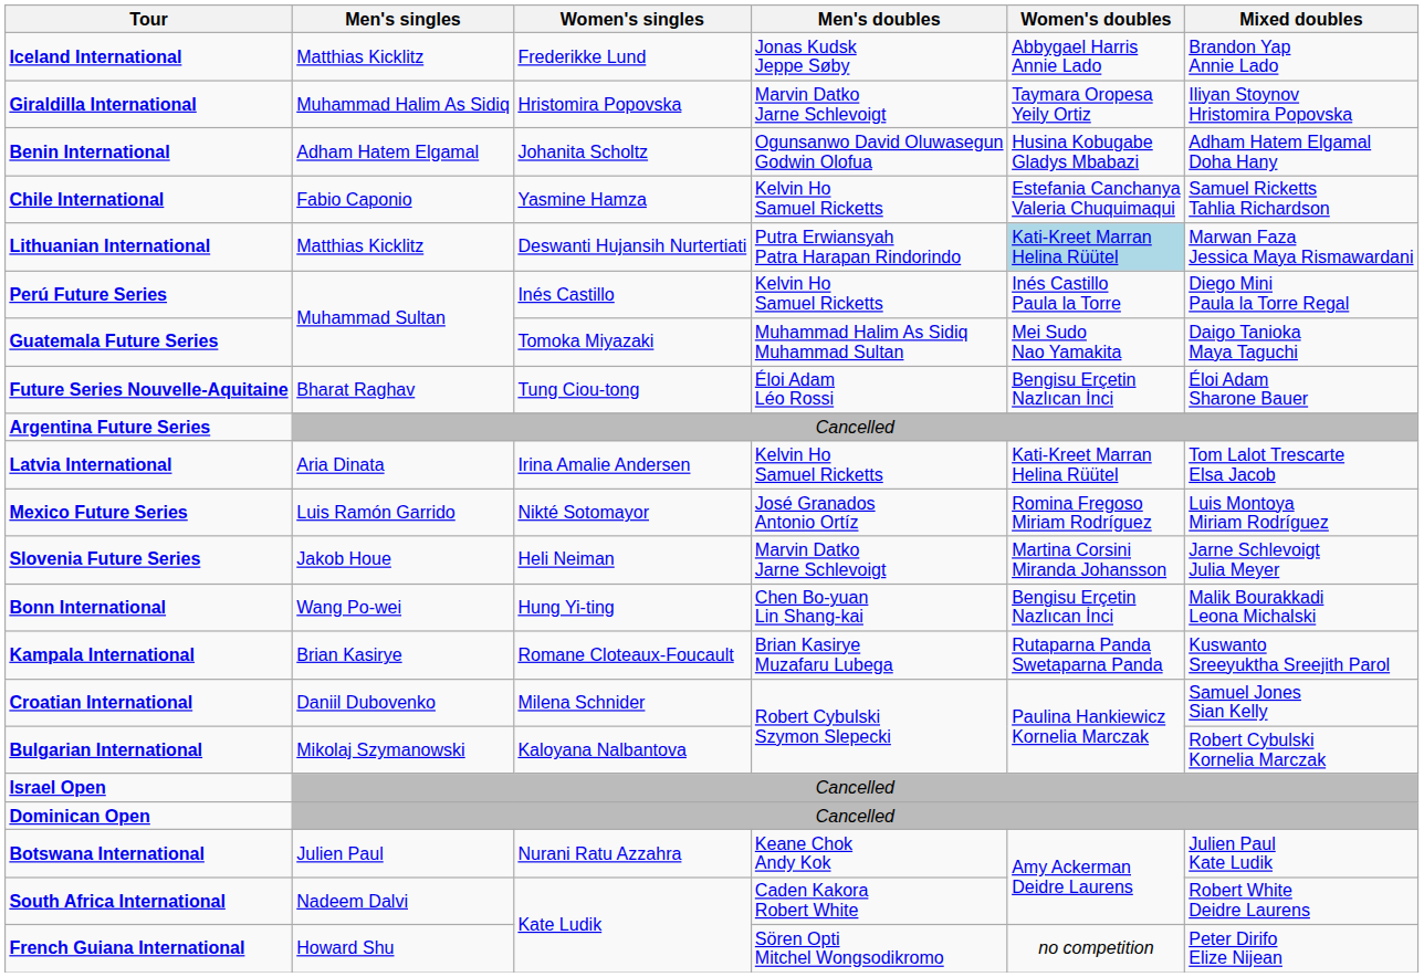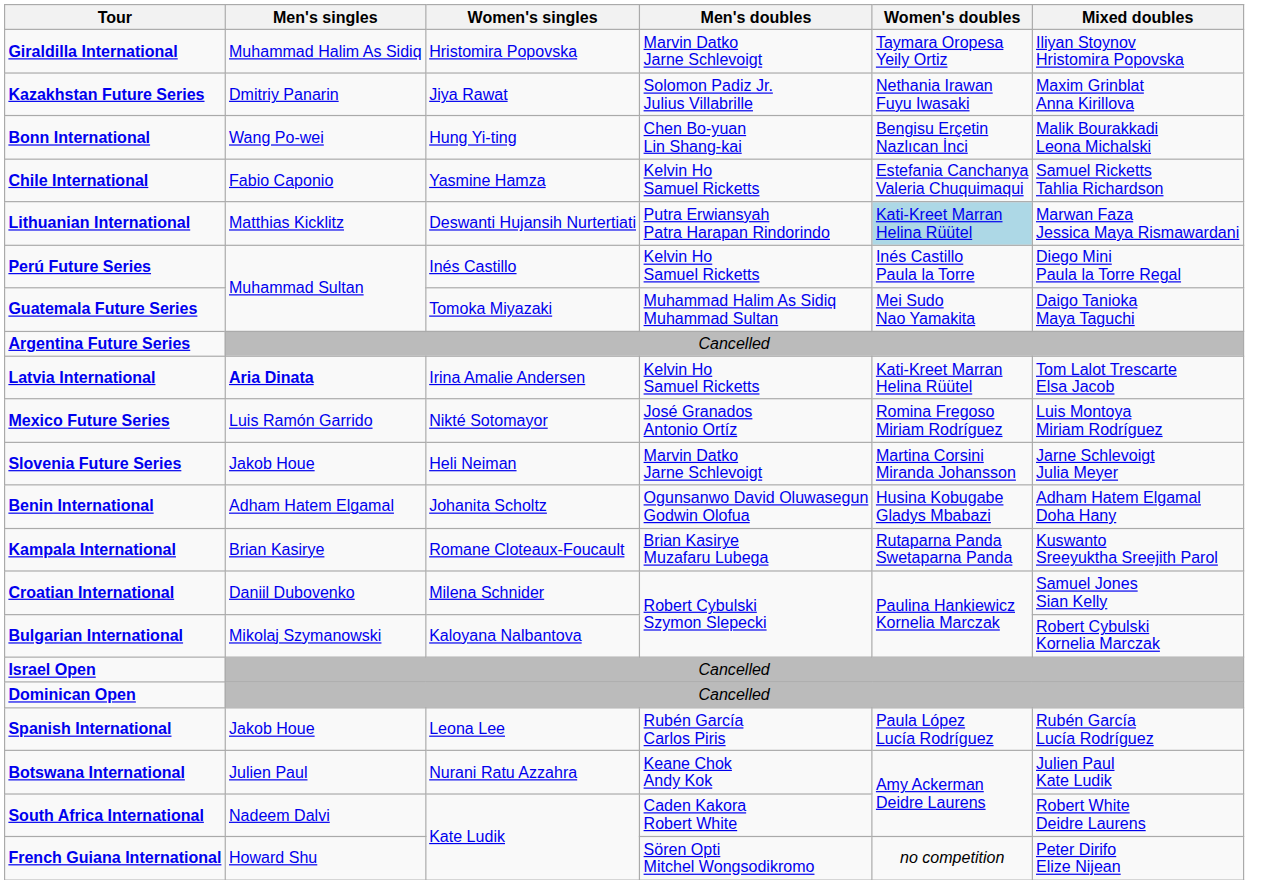- row: Iceland International | Matthias Kicklitz | Frederikke Lund | Jonas Kudsk Jeppe Søby | Abbygael Harris Annie Lado | Brandon Yap Annie Lado
+ row: Kazakhstan Future Series | Dmitriy Panarin | Jiya Rawat | Solomon Padiz Jr. Julius Villabrille | Nethania Irawan Fuyu Iwasaki | Maxim Grinblat Anna Kirillova
rows swapped: Bonn International <-> Benin International
- row: Future Series Nouvelle-Aquitaine | Bharat Raghav | Tung Ciou-tong | Éloi Adam Léo Rossi | Bengisu Erçetin Nazlıcan İnci | Éloi Adam Sharone Bauer
Latvia International | Men's singles: normal -> bold
+ row: Spanish International | Jakob Houe | Leona Lee | Rubén García Carlos Piris | Paula López Lucía Rodríguez | Rubén García Lucía Rodríguez
